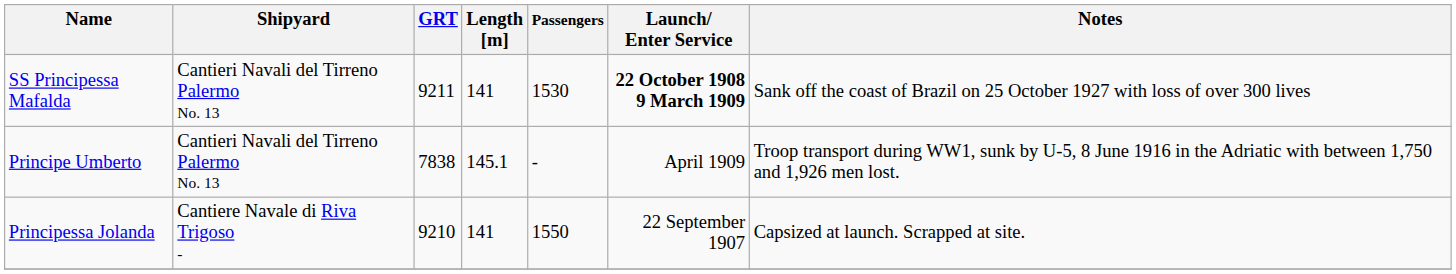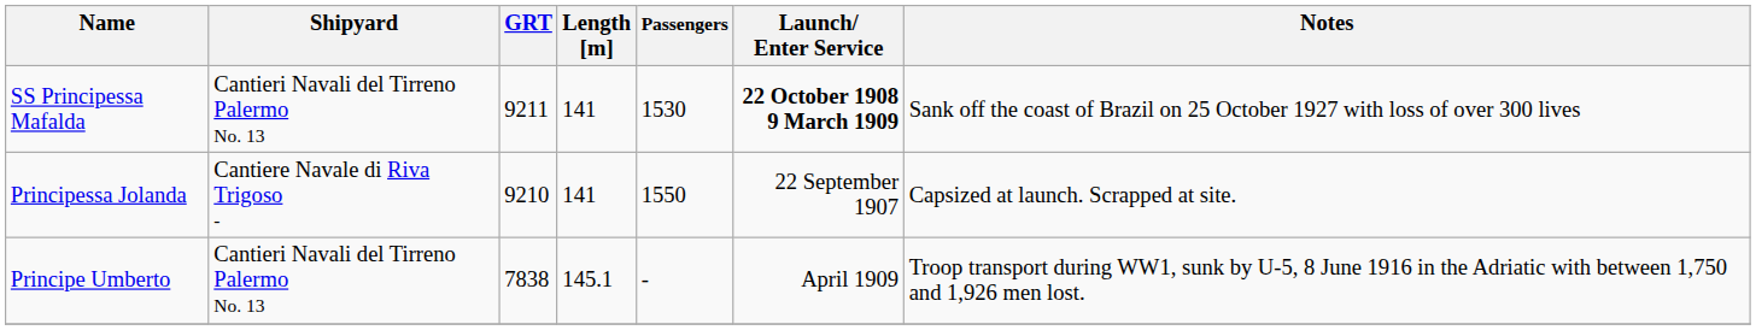rows swapped: Principessa Jolanda <-> Principe Umberto
